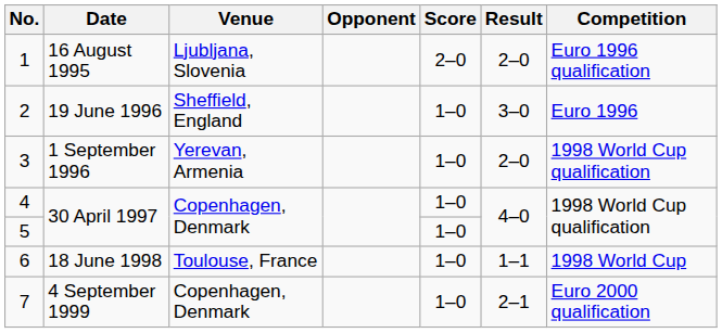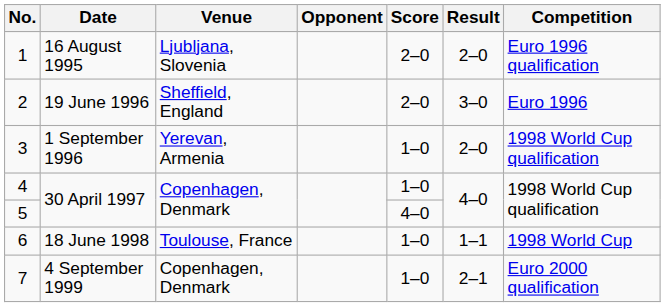2 | Score: 1–0 -> 2–0
5 | Score: 1–0 -> 4–0
